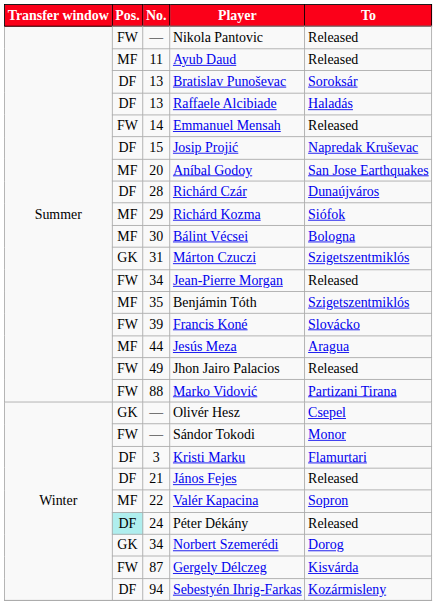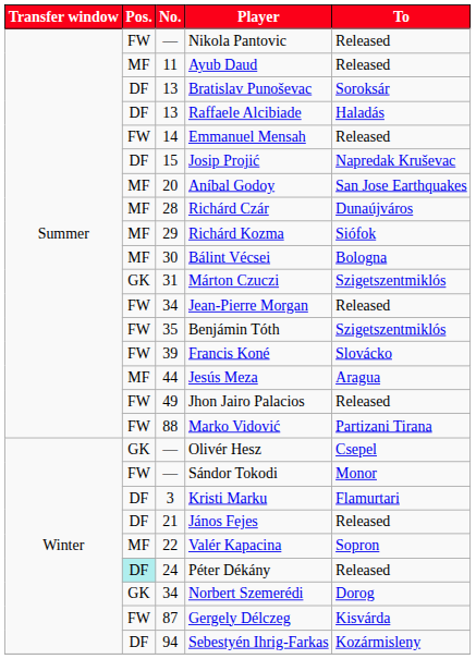Richárd Czár | Pos.: DF -> MF
Benjámin Tóth | Pos.: MF -> FW
